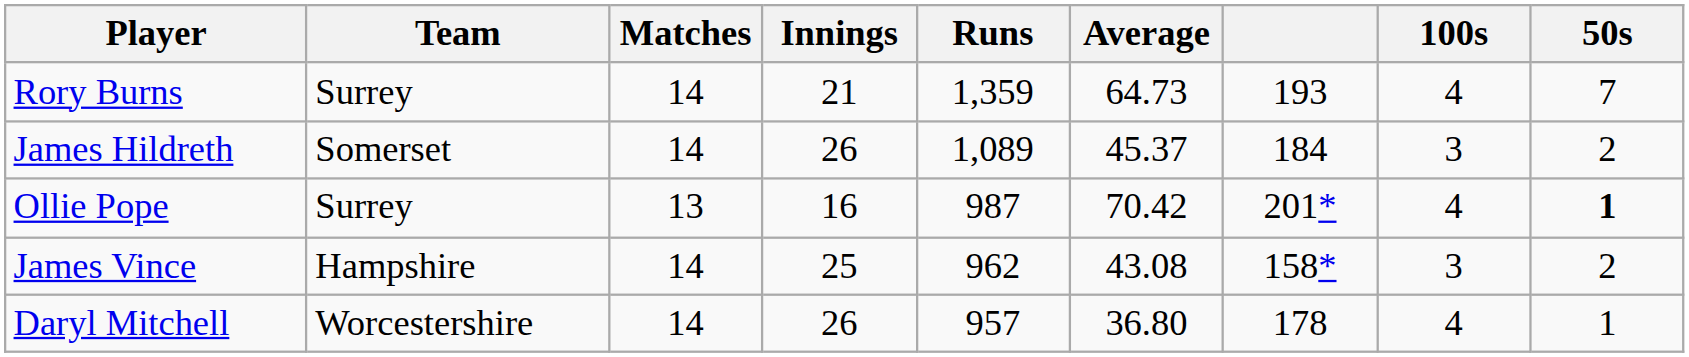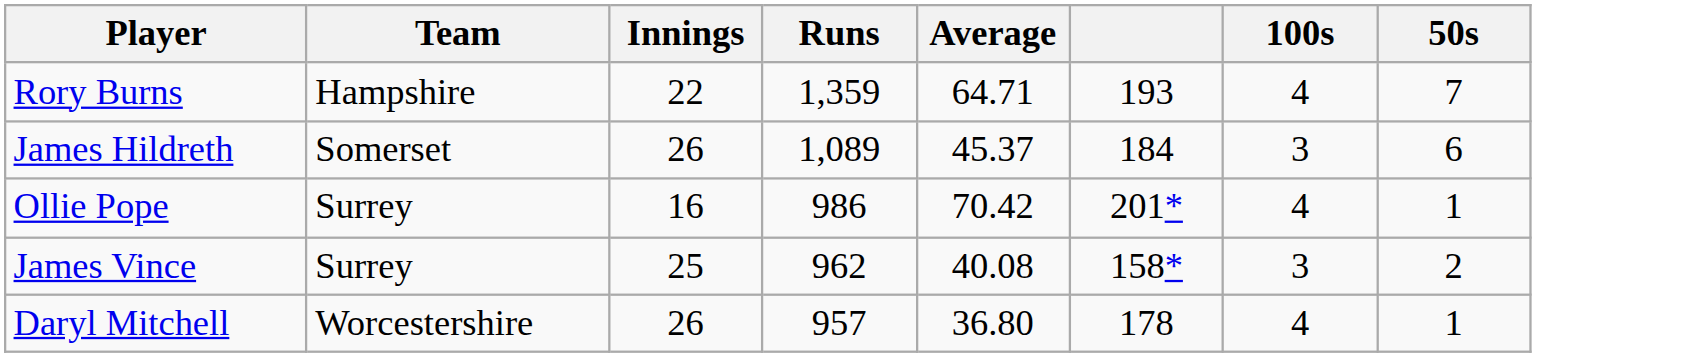- column: Matches | 14 | 14 | 13 | 14 | 14
Rory Burns | Team: Surrey -> Hampshire
Rory Burns | Innings: 21 -> 22
Rory Burns | Average: 64.73 -> 64.71
James Hildreth | 50s: 2 -> 6
Ollie Pope | Runs: 987 -> 986
Ollie Pope | 50s: bold -> normal
James Vince | Team: Hampshire -> Surrey
James Vince | Average: 43.08 -> 40.08
